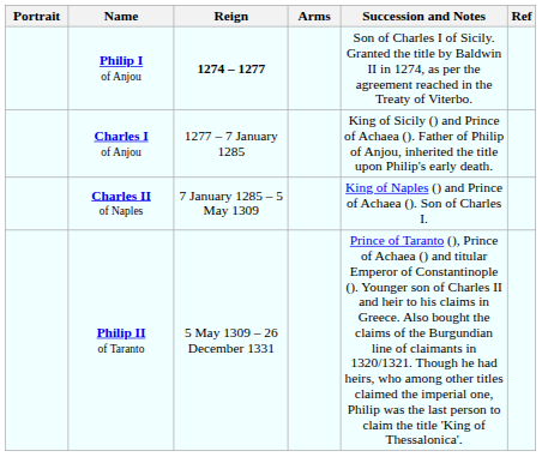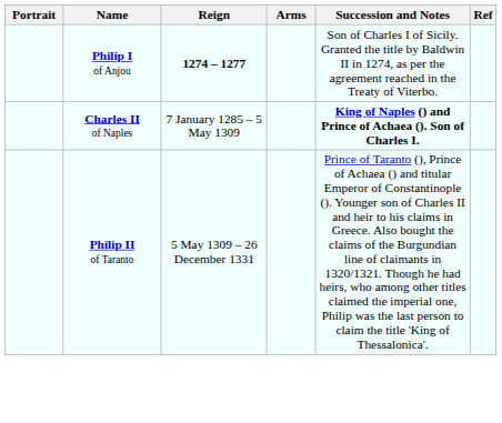- row: Charles I of Anjou | 1277 – 7 January 1285 | King of Sicily () and Prince of Achaea (). Father of Philip of Anjou, inherited the title upon Philip's early death.
Charles II of Naples | Succession and Notes: normal -> bold
